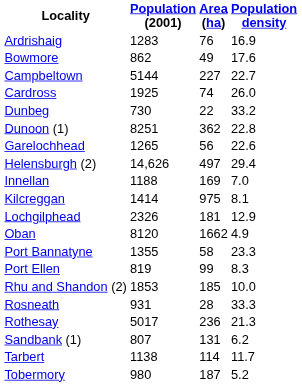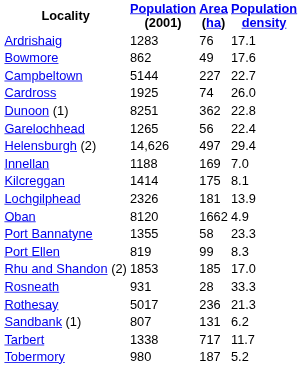Ardrishaig | Population density: 16.9 -> 17.1
- row: Dunbeg | 730 | 22 | 33.2
Garelochhead | Population density: 22.6 -> 22.4
Kilcreggan | Area (ha): 975 -> 175
Lochgilphead | Population density: 12.9 -> 13.9
Rhu and Shandon (2) | Population density: 10.0 -> 17.0
Tarbert | Population (2001): 1138 -> 1338
Tarbert | Area (ha): 114 -> 717
